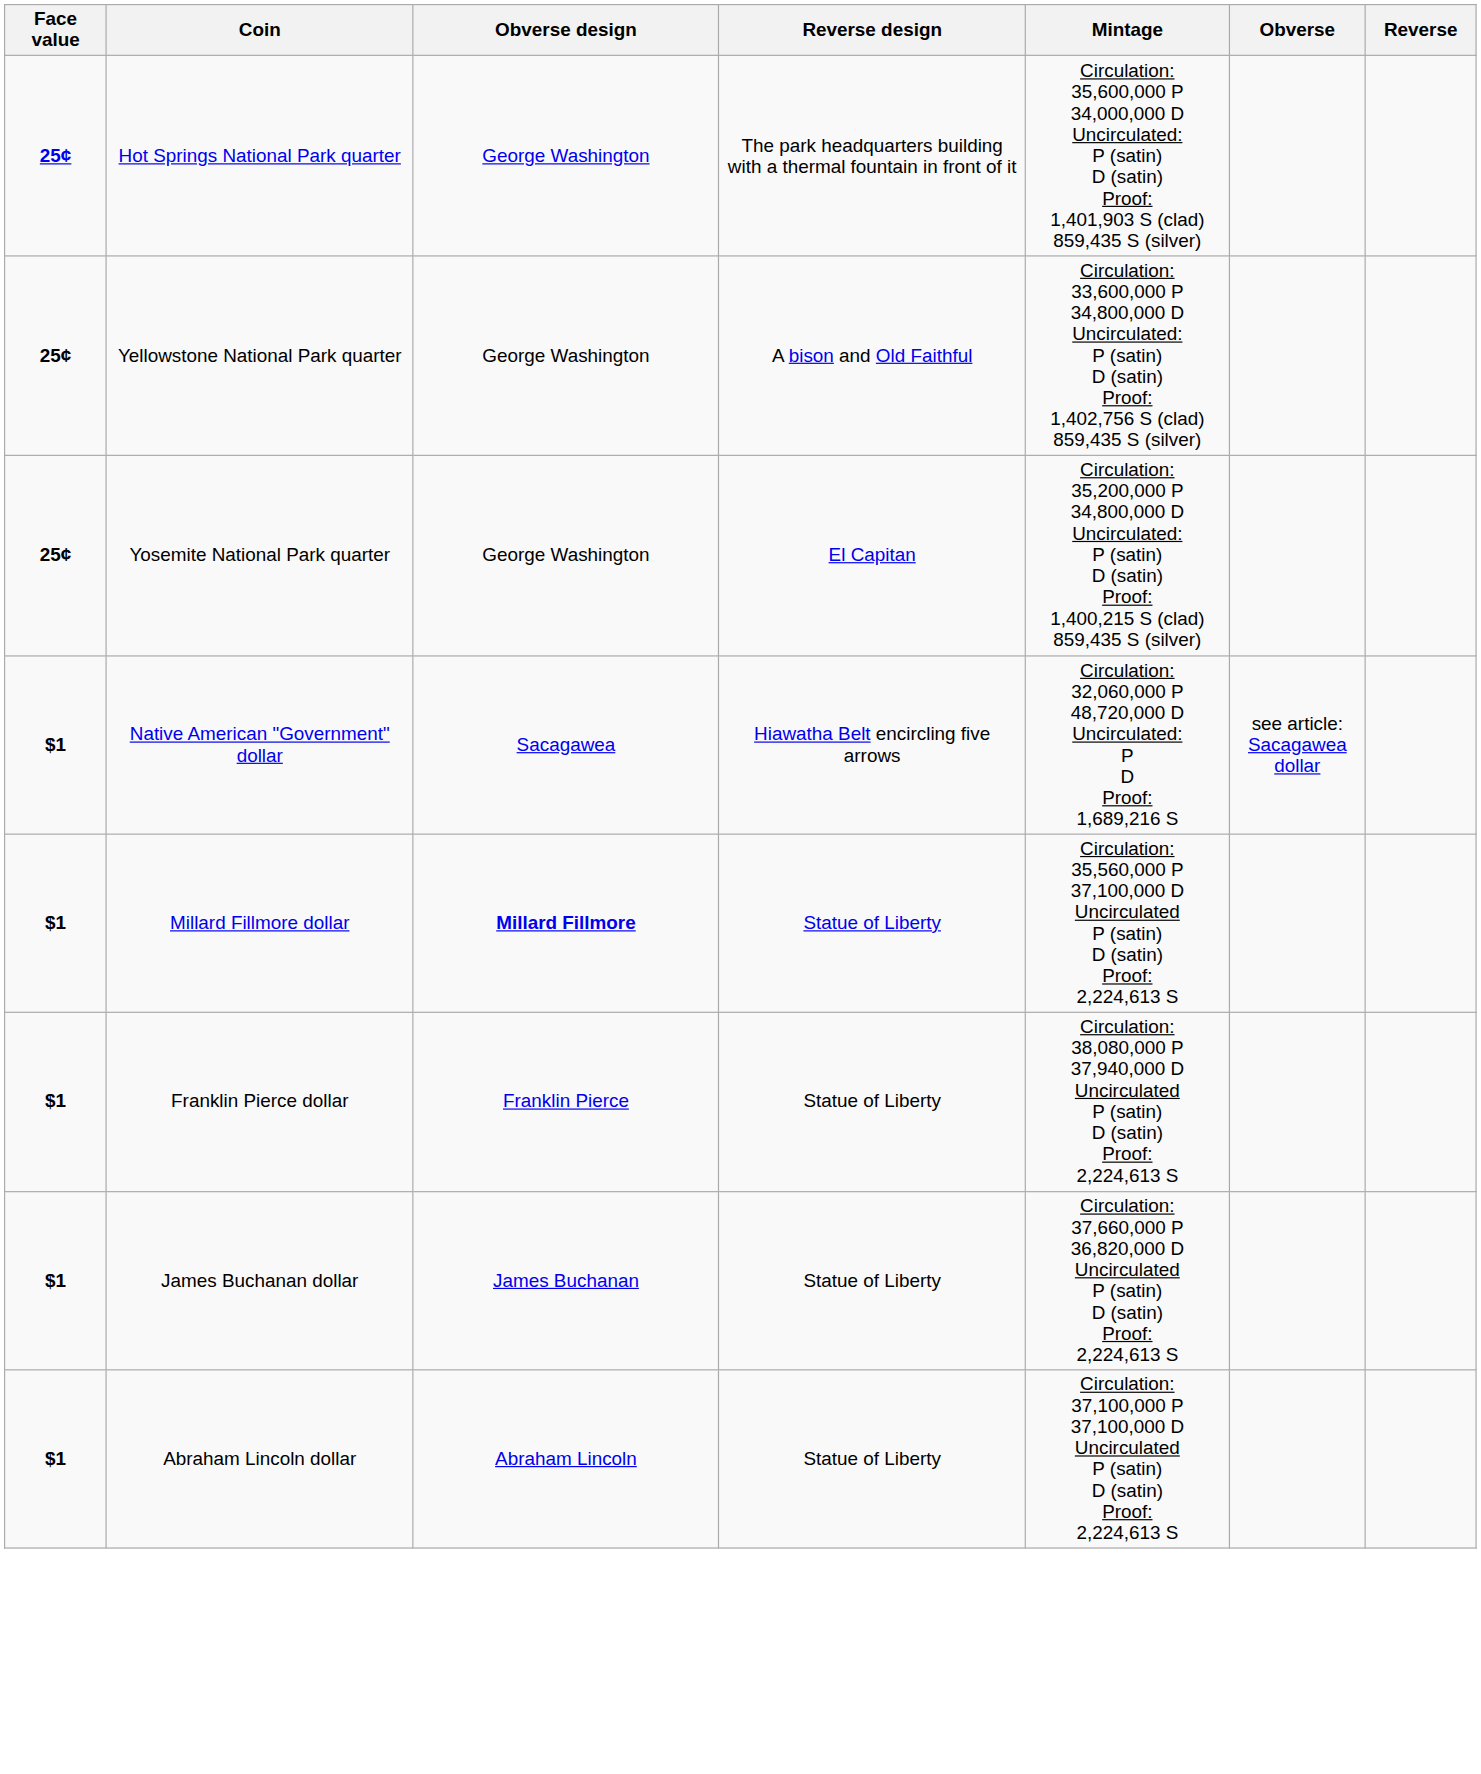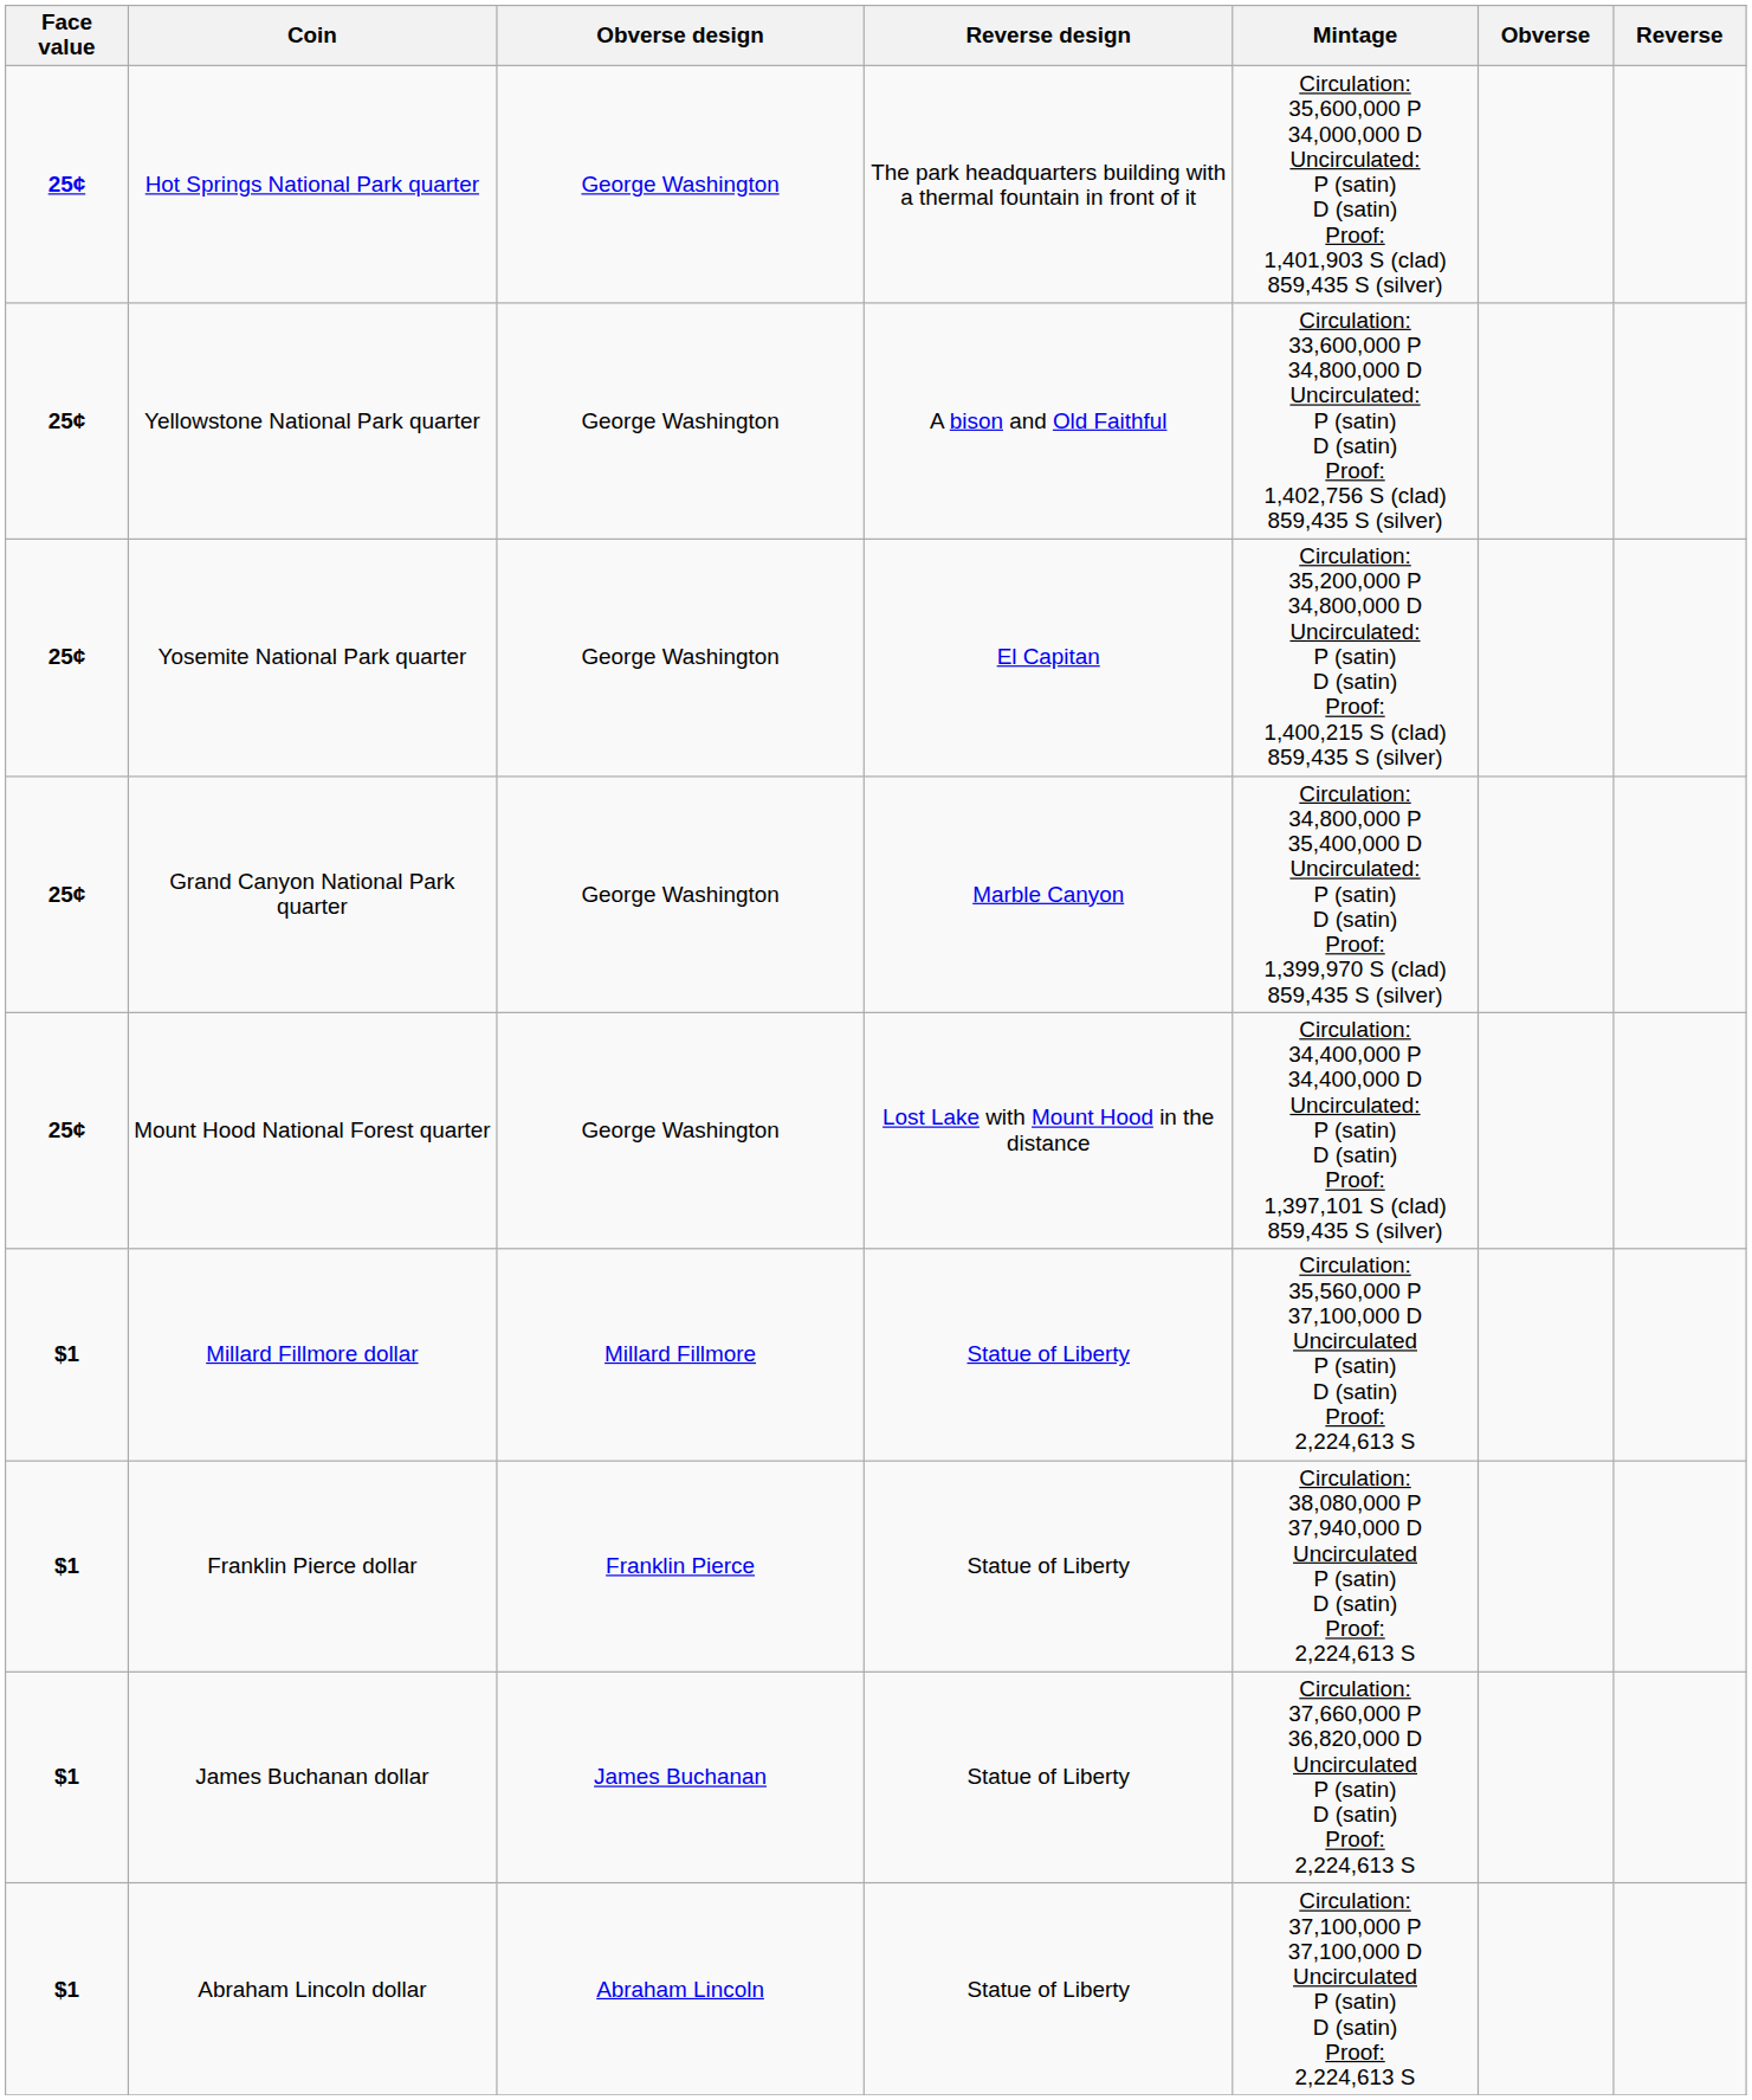+ row: 25¢ | Grand Canyon National Park quarter | George Washington | Marble Canyon | Circulation: 34,800,000 P 35,400,000 D Uncirculated: P (satin) D (satin) Proof: 1,399,970 S (clad) 859,435 S (silver)
+ row: 25¢ | Mount Hood National Forest quarter | George Washington | Lost Lake with Mount Hood in the distance | Circulation: 34,400,000 P 34,400,000 D Uncirculated: P (satin) D (satin) Proof: 1,397,101 S (clad) 859,435 S (silver)
- row: $1 | Native American "Government" dollar | Sacagawea | Hiawatha Belt encircling five arrows | Circulation: 32,060,000 P 48,720,000 D Uncirculated: P D Proof: 1,689,216 S | see article: Sacagawea dollar
Millard Fillmore dollar | Obverse design: bold -> normal
